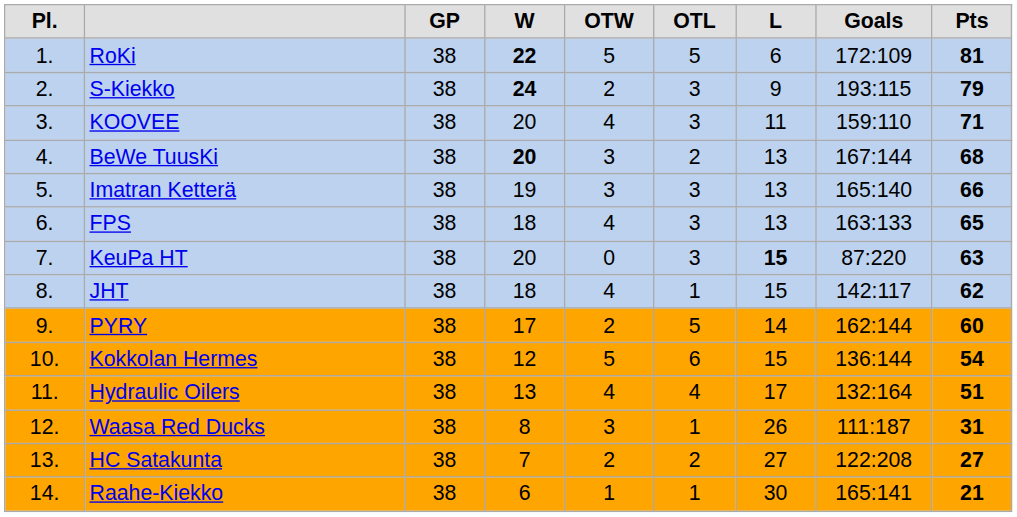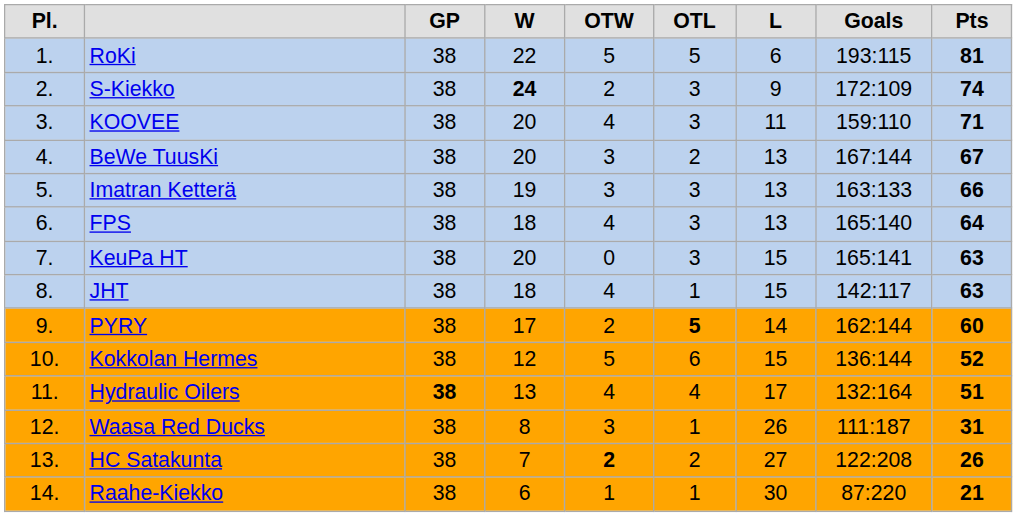RoKi | column 4: bold -> normal
RoKi | column 8: 172:109 -> 193:115
S-Kiekko | column 8: 193:115 -> 172:109
S-Kiekko | column 9: 79 -> 74
BeWe TuusKi | column 4: bold -> normal
BeWe TuusKi | column 9: 68 -> 67
Imatran Ketterä | column 8: 165:140 -> 163:133
FPS | column 8: 163:133 -> 165:140
FPS | column 9: 65 -> 64
KeuPa HT | column 7: bold -> normal
KeuPa HT | column 8: 87:220 -> 165:141
JHT | column 9: 62 -> 63
PYRY | column 6: normal -> bold
Kokkolan Hermes | column 9: 54 -> 52
Hydraulic Oilers | column 3: normal -> bold
HC Satakunta | column 5: normal -> bold
HC Satakunta | column 9: 27 -> 26
Raahe-Kiekko | column 8: 165:141 -> 87:220
